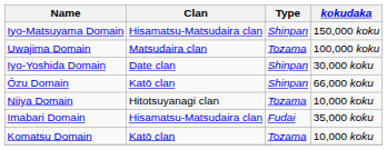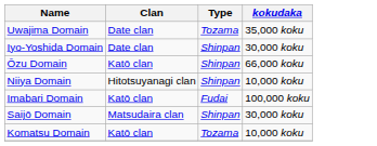- row: Iyo-Matsuyama Domain | Hisamatsu-Matsudaira clan | Shinpan | 150,000 koku
Uwajima Domain | Clan: Matsudaira clan -> Date clan
Uwajima Domain | kokudaka: 100,000 koku -> 35,000 koku
Niiya Domain | Type: Tozama -> Shinpan
Imabari Domain | Clan: Hisamatsu-Matsudaira clan -> Katō clan
Imabari Domain | kokudaka: 35,000 koku -> 100,000 koku
+ row: Saijō Domain | Matsudaira clan | Shinpan | 30,000 koku
